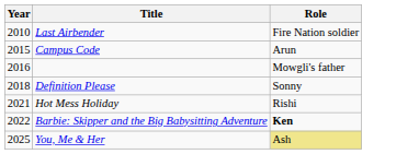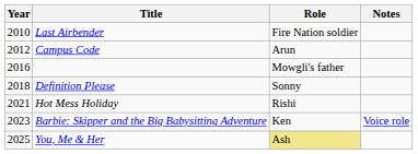+ column: Notes | Voice role
Campus Code | Year: 2015 -> 2012
Barbie: Skipper and the Big Babysitting Adventure | Year: 2022 -> 2023
Barbie: Skipper and the Big Babysitting Adventure | Role: bold -> normal
